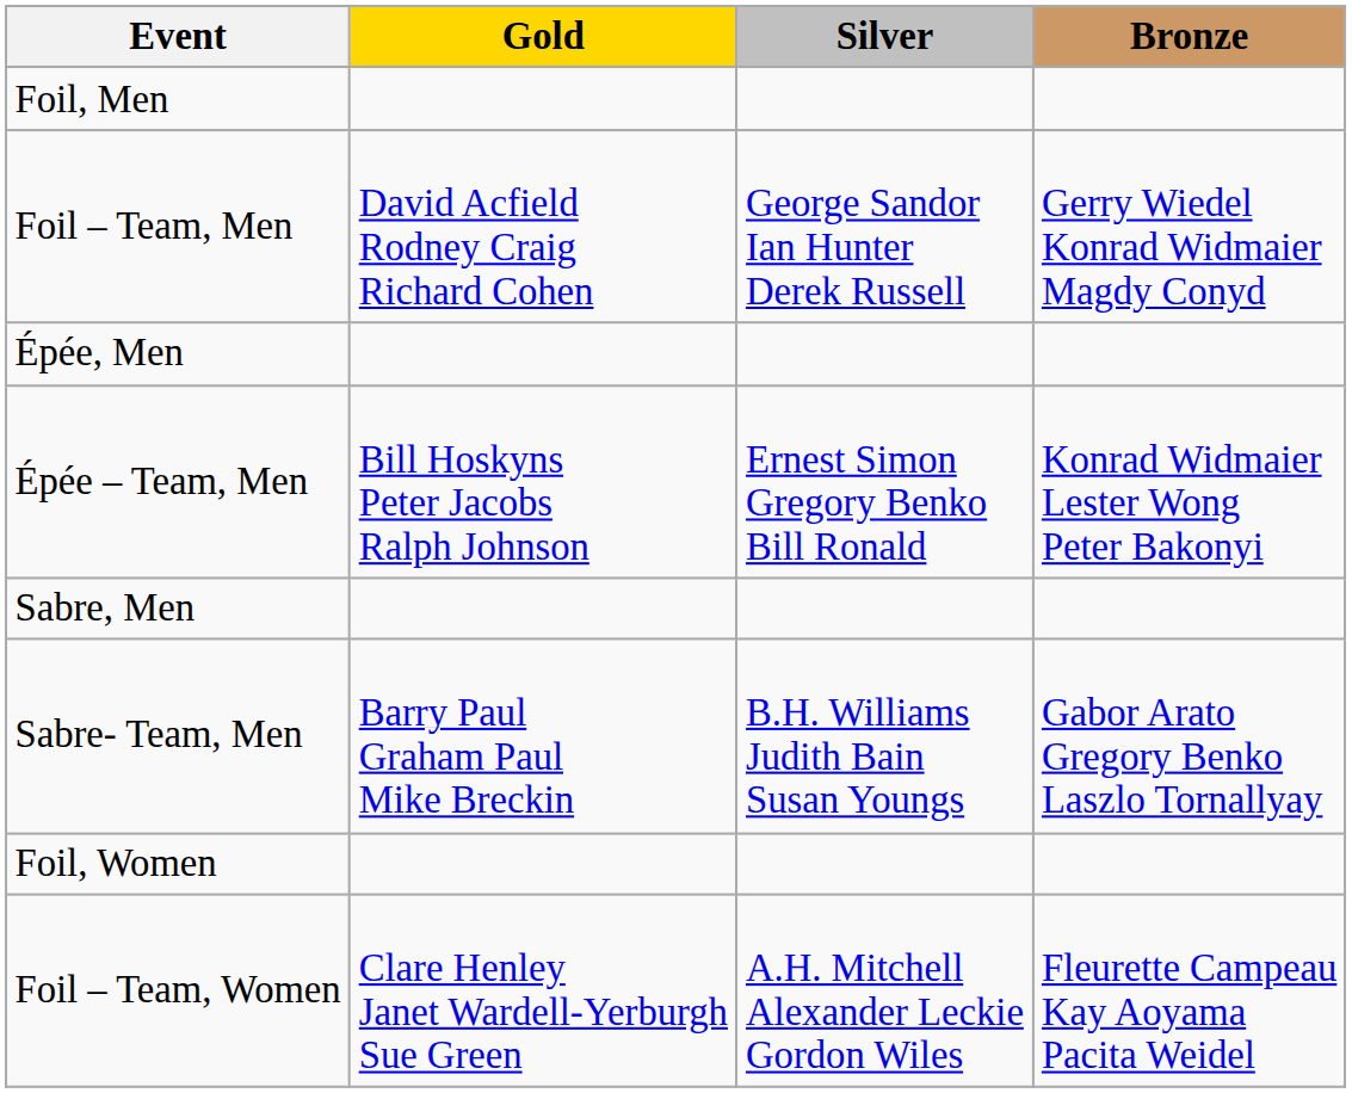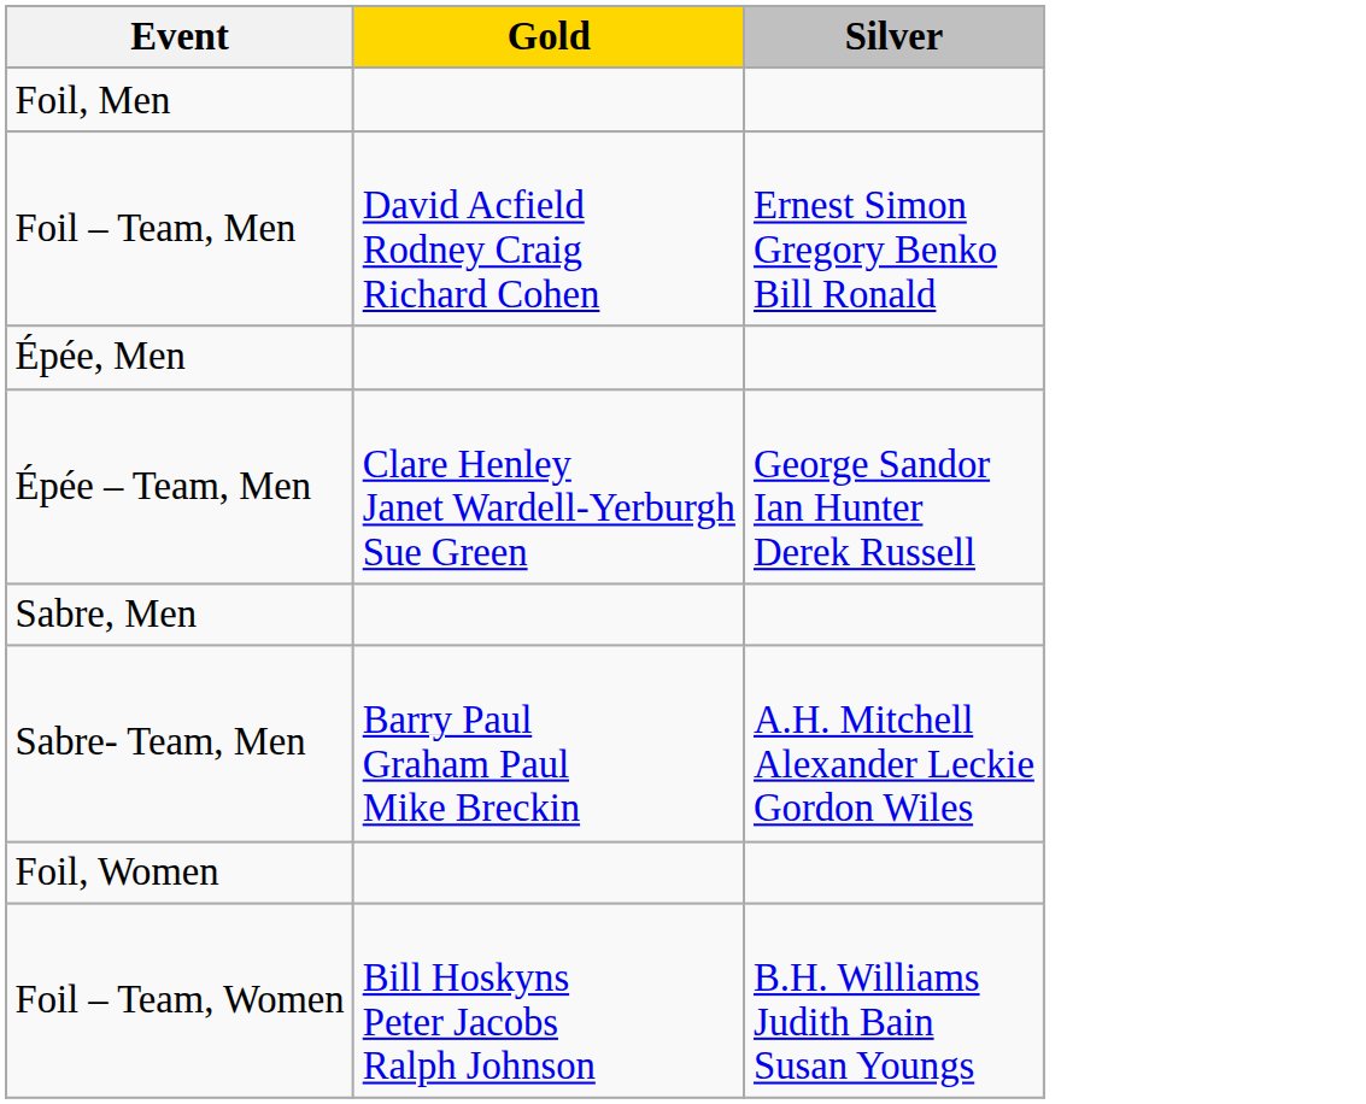- column: Bronze | Gerry Wiedel Konrad Widmaier Magdy Conyd | Konrad Widmaier Lester Wong Peter Bakonyi | Gabor Arato Gregory Benko Laszlo Tornallyay | Fleurette Campeau Kay Aoyama Pacita Weidel
Foil – Team, Men | Silver: George Sandor Ian Hunter Derek Russell -> Ernest Simon Gregory Benko Bill Ronald
Épée – Team, Men | Gold: Bill Hoskyns Peter Jacobs Ralph Johnson -> Clare Henley Janet Wardell-Yerburgh Sue Green
Épée – Team, Men | Silver: Ernest Simon Gregory Benko Bill Ronald -> George Sandor Ian Hunter Derek Russell
Sabre- Team, Men | Silver: B.H. Williams Judith Bain Susan Youngs -> A.H. Mitchell Alexander Leckie Gordon Wiles
Foil – Team, Women | Gold: Clare Henley Janet Wardell-Yerburgh Sue Green -> Bill Hoskyns Peter Jacobs Ralph Johnson
Foil – Team, Women | Silver: A.H. Mitchell Alexander Leckie Gordon Wiles -> B.H. Williams Judith Bain Susan Youngs
